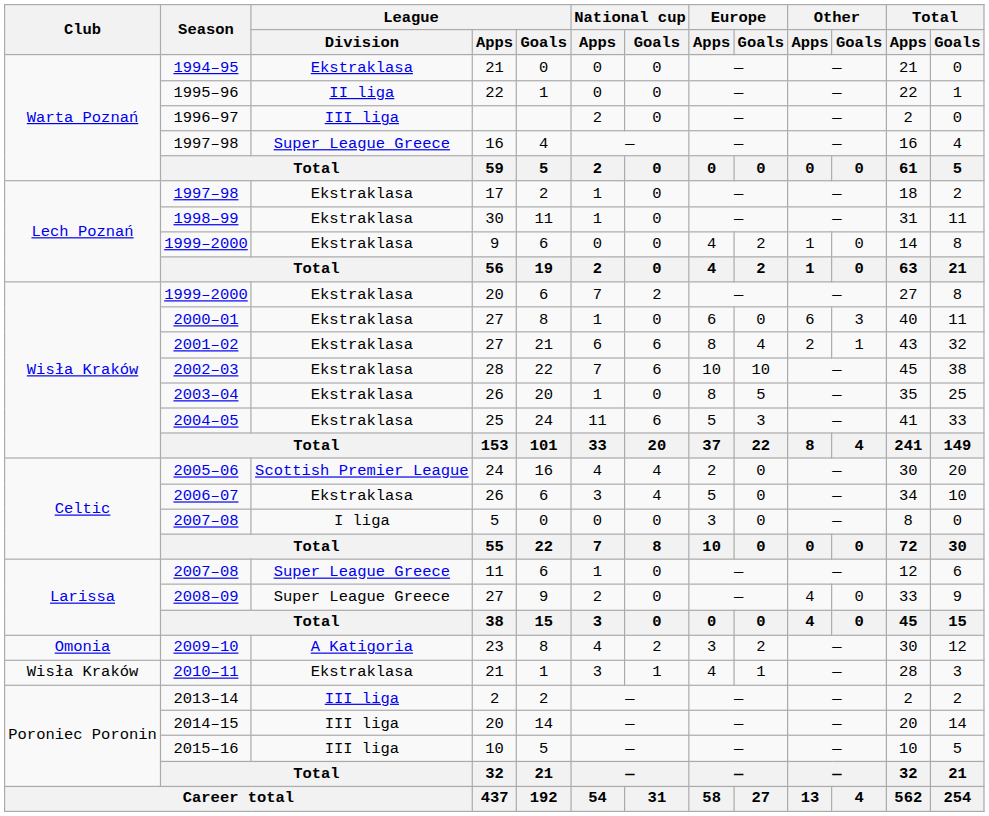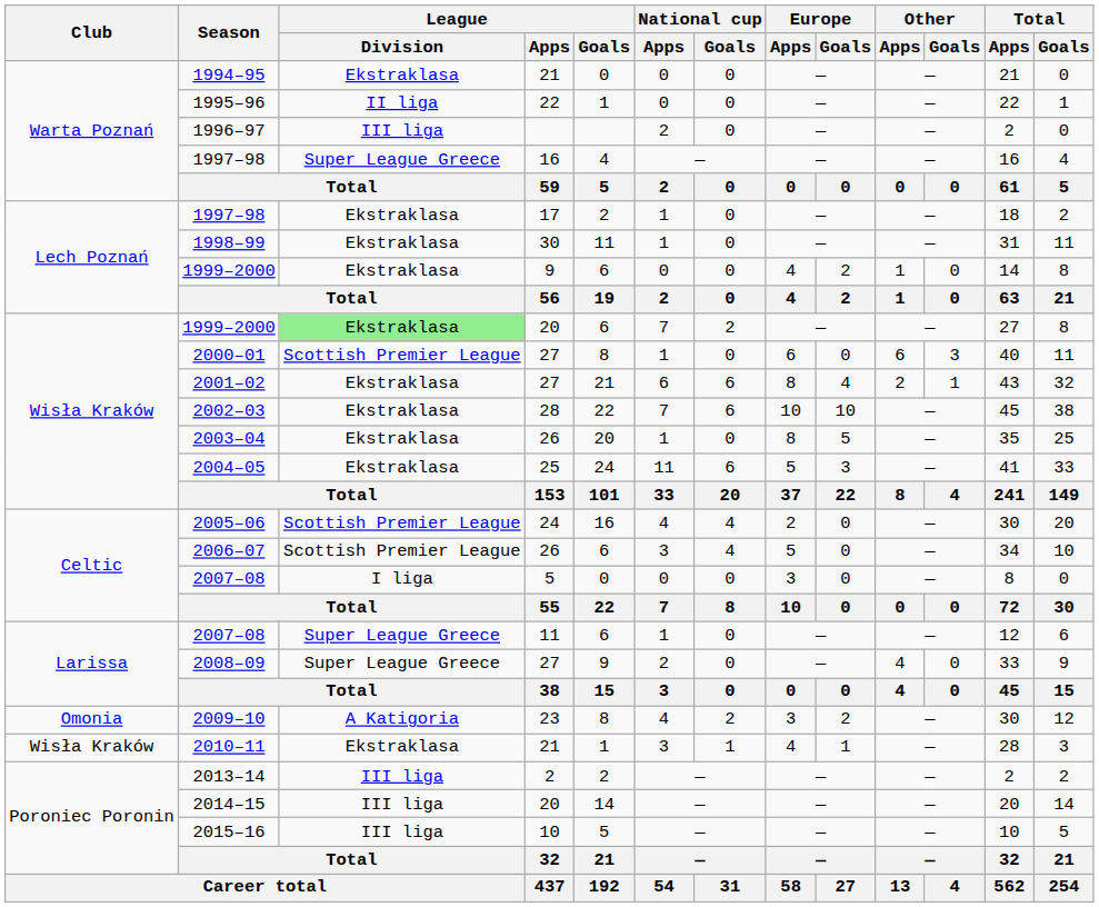1999–2000 / 20 | League / Division: no background -> lightgreen background
2000–01 | League / Division: Ekstraklasa -> Scottish Premier League
2006–07 | League / Division: Ekstraklasa -> Scottish Premier League
